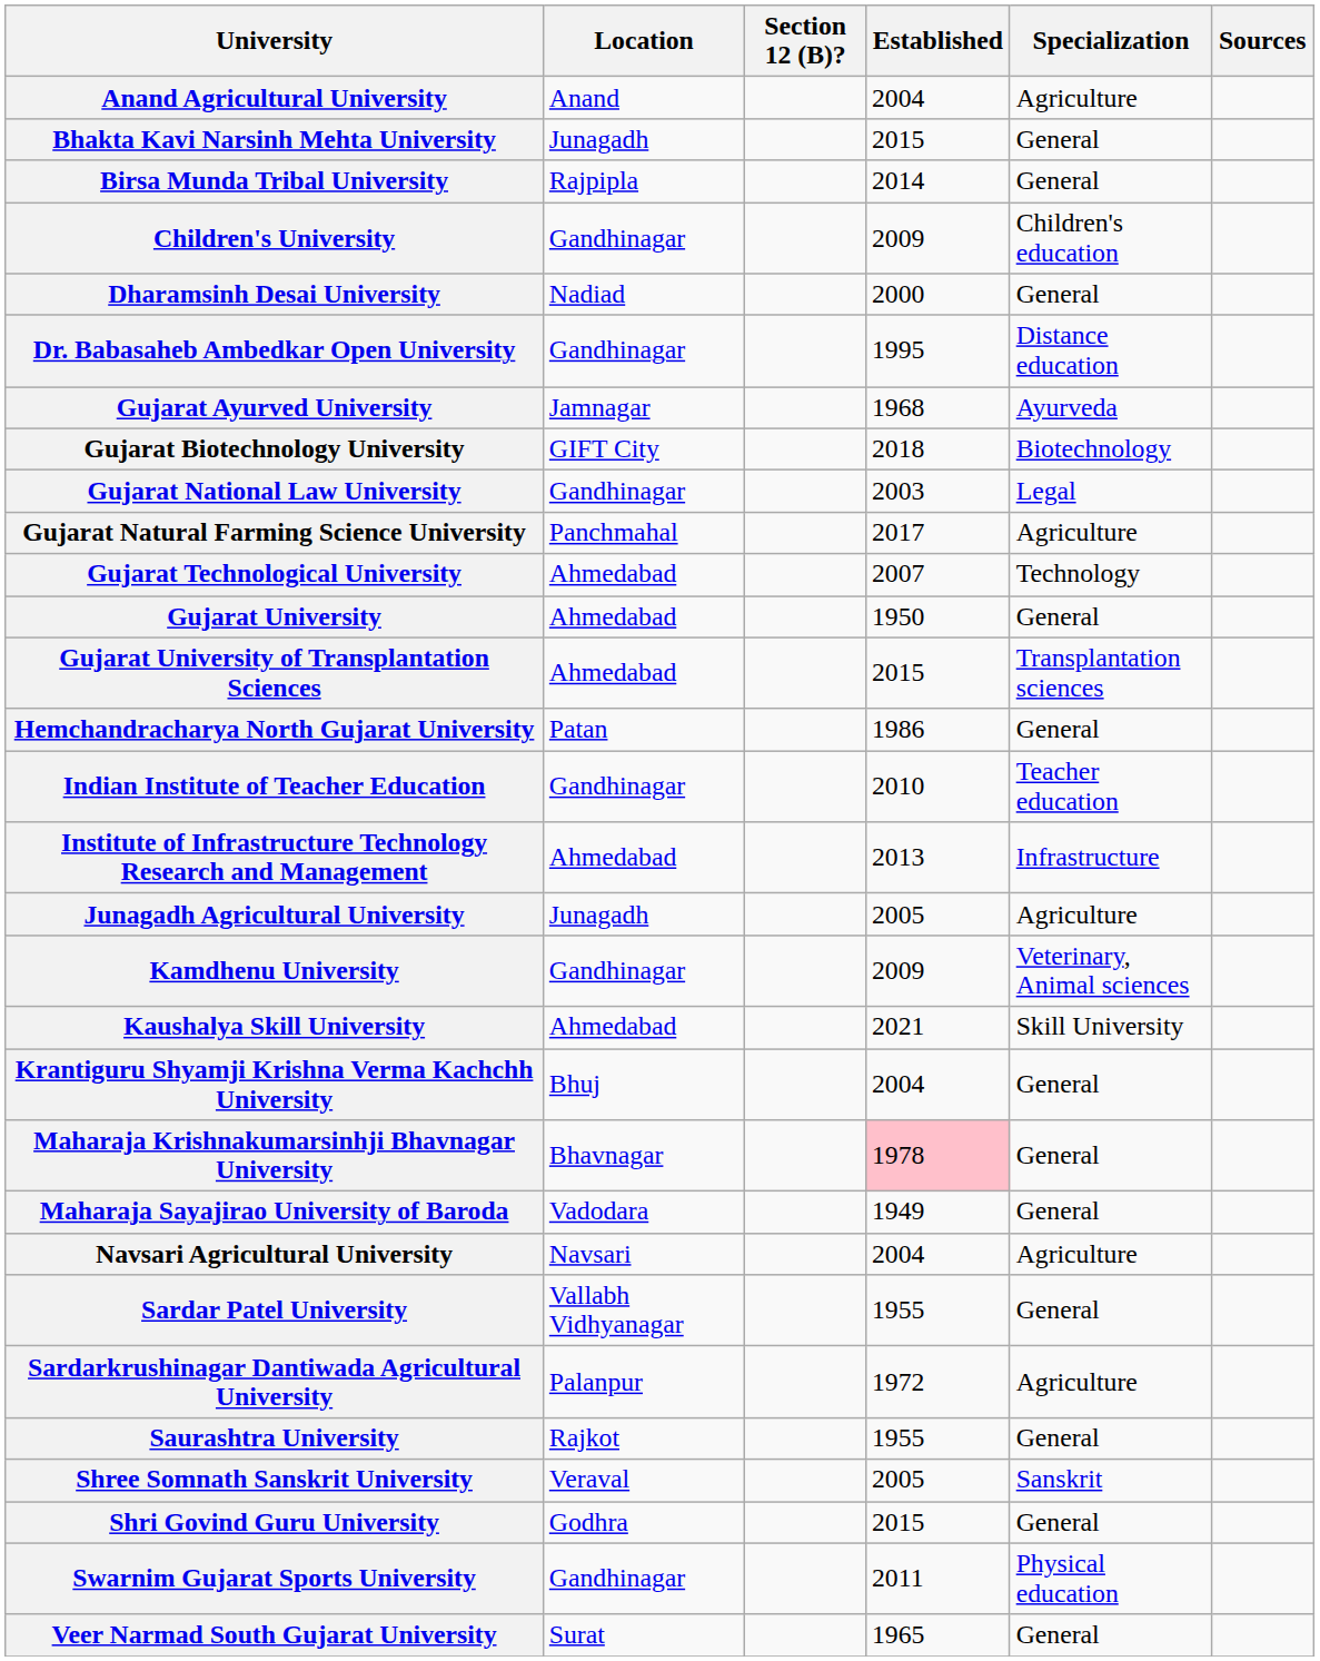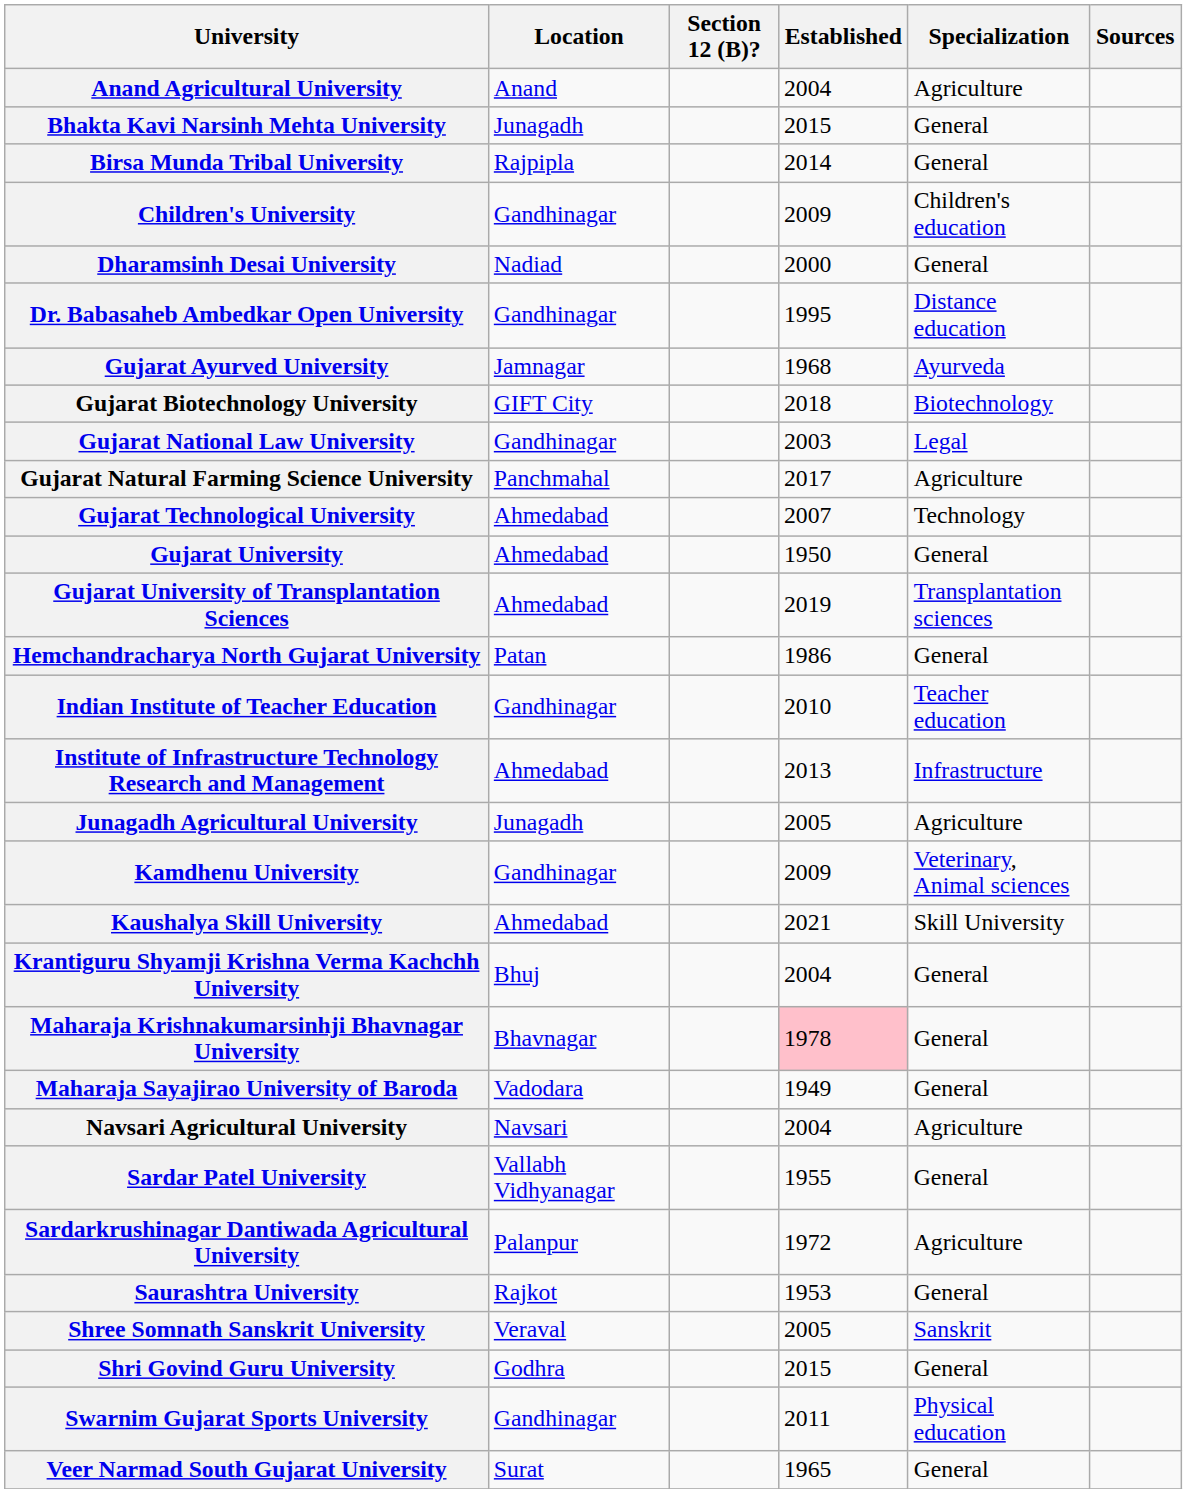Gujarat University of Transplantation Sciences | Established: 2015 -> 2019
Saurashtra University | Established: 1955 -> 1953
